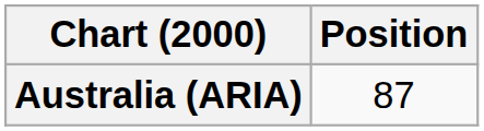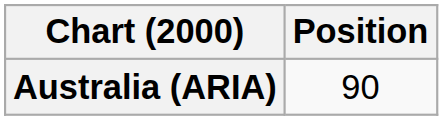Australia (ARIA) | Position: 87 -> 90
